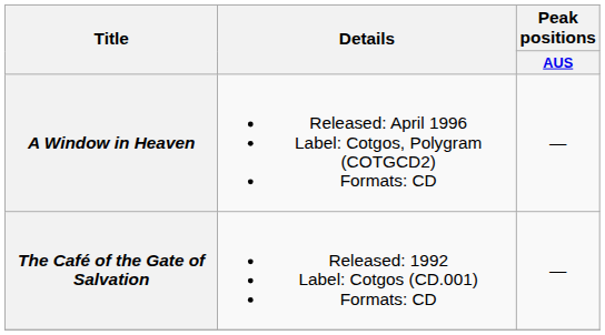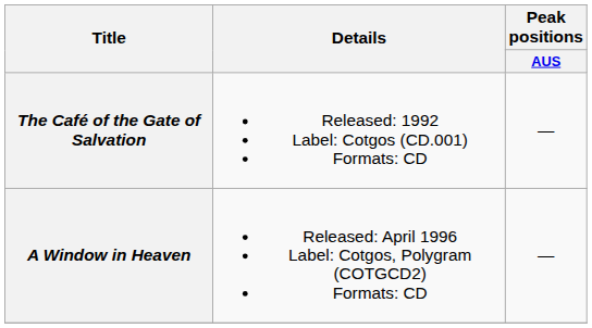rows swapped: The Café of the Gate of Salvation <-> A Window in Heaven
